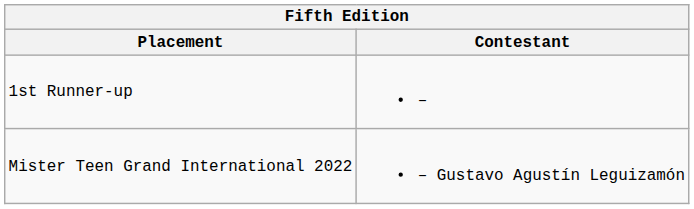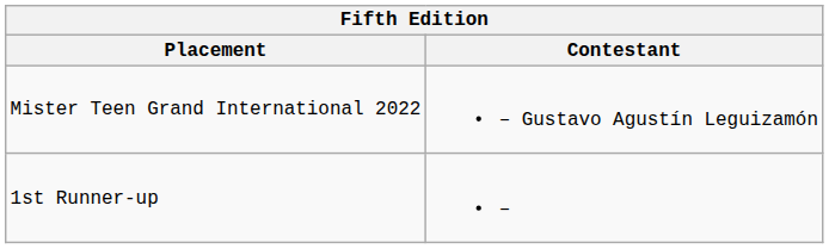rows swapped: Mister Teen Grand International 2022 <-> 1st Runner-up
